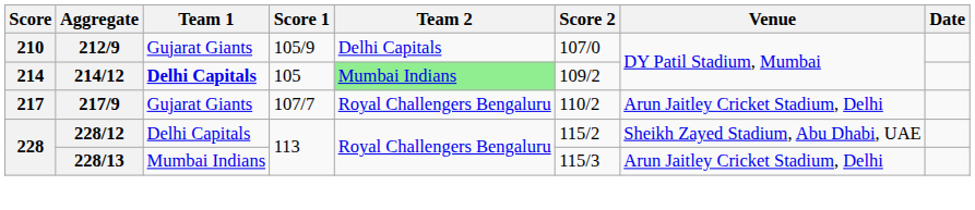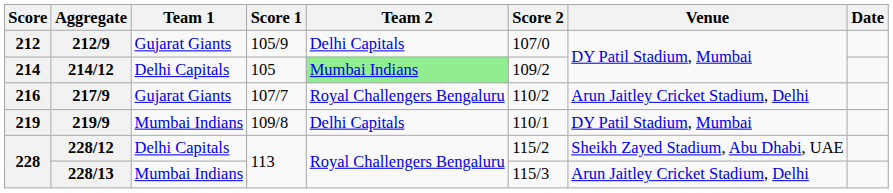212/9 | Score: 210 -> 212
214/12 | Team 1: bold -> normal
217/9 | Score: 217 -> 216
+ row: 219 | 219/9 | Mumbai Indians | 109/8 | Delhi Capitals | 110/1 | DY Patil Stadium, Mumbai
